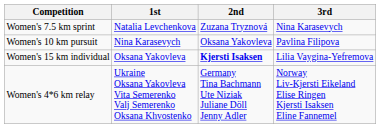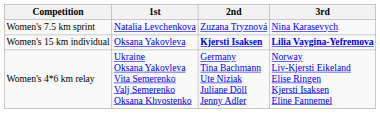- row: Women's 10 km pursuit | Nina Karasevych | Oksana Yakovleva | Pavlina Filipova
Women's 15 km individual | 3rd: normal -> bold
